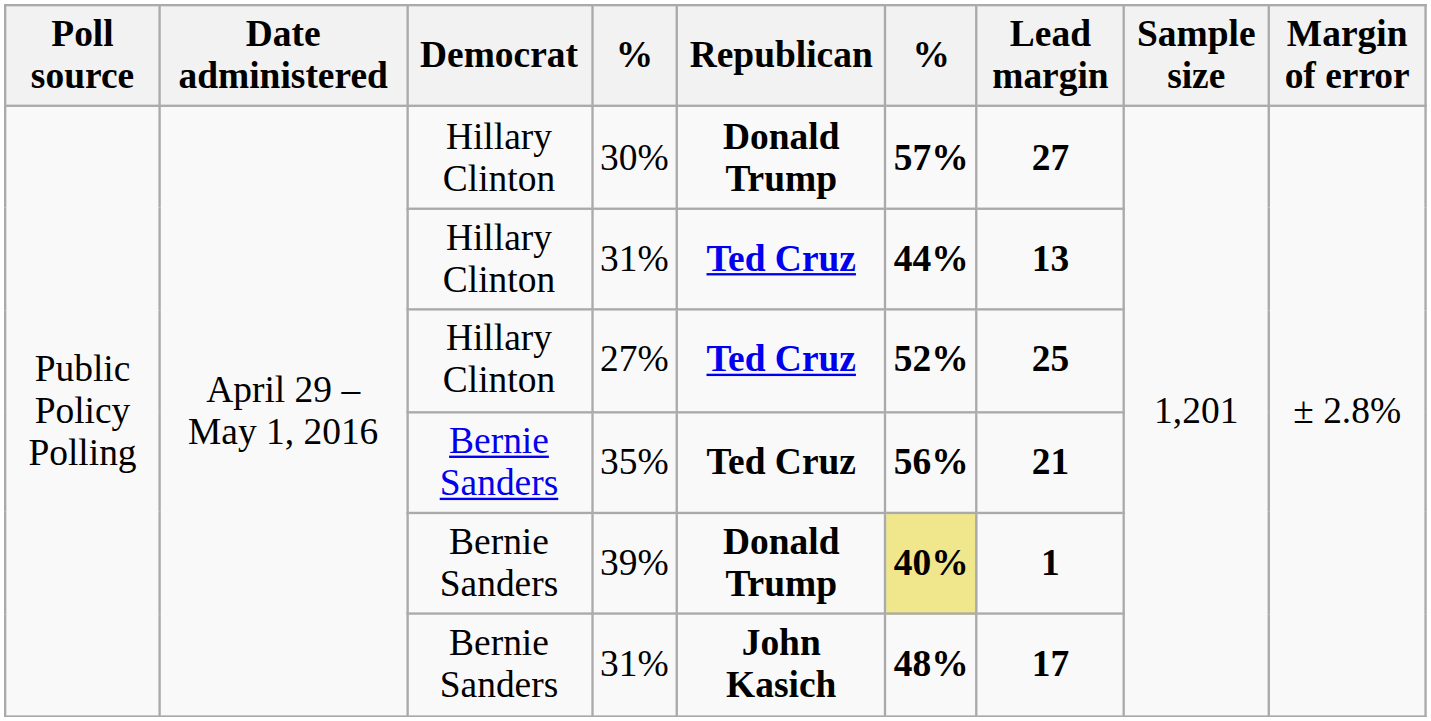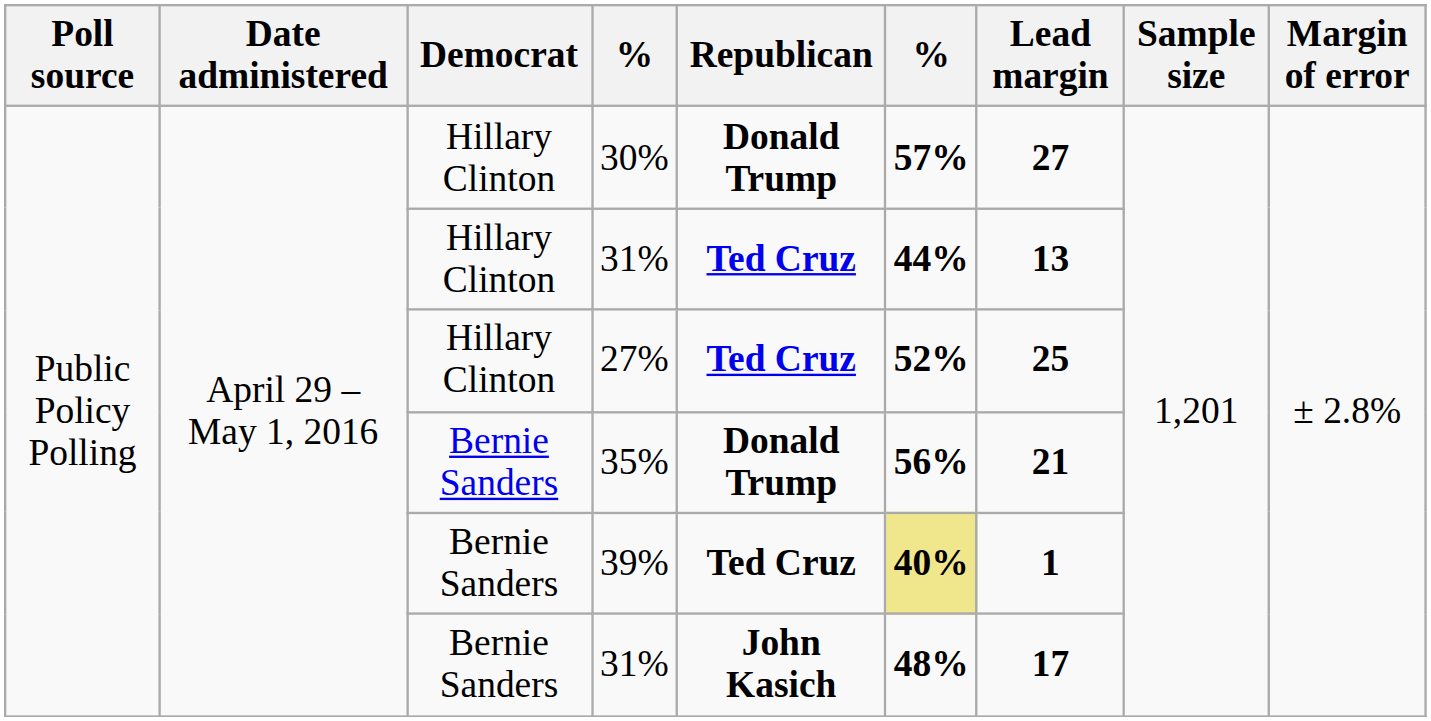35% | Republican: Ted Cruz -> Donald Trump
39% | Republican: Donald Trump -> Ted Cruz
